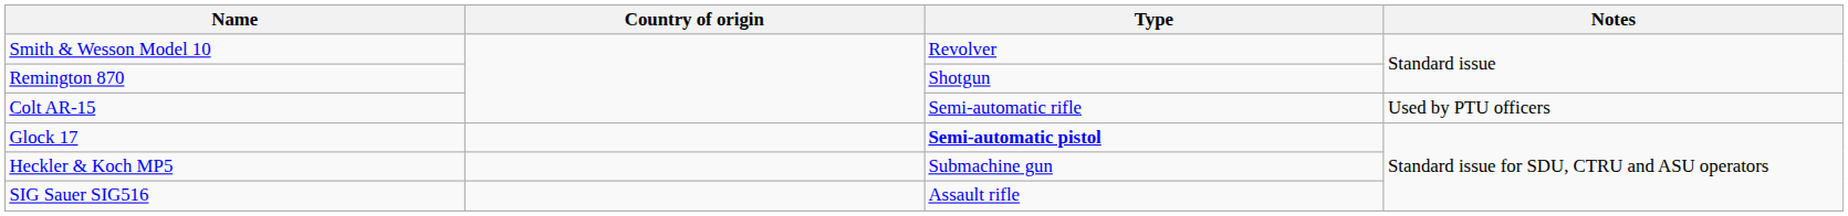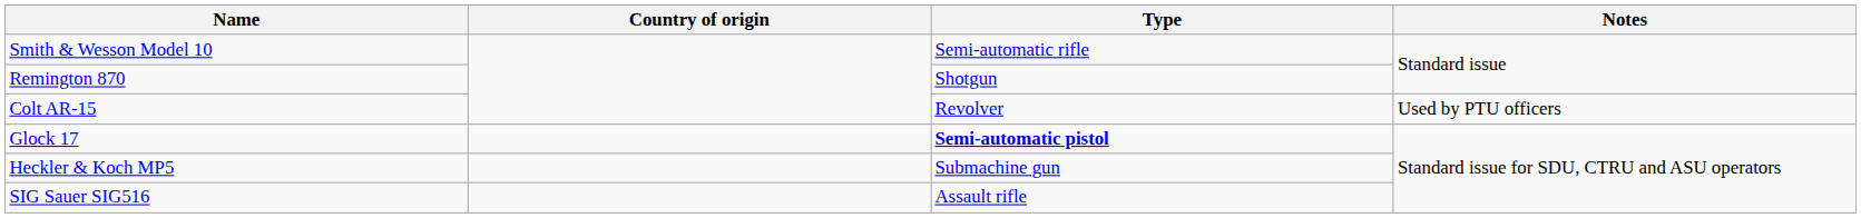Smith & Wesson Model 10 | Type: Revolver -> Semi-automatic rifle
Colt AR-15 | Type: Semi-automatic rifle -> Revolver
